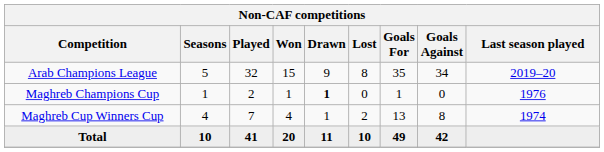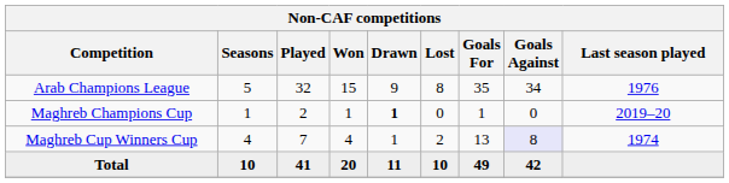Arab Champions League | Last season played: 2019–20 -> 1976
Maghreb Champions Cup | Last season played: 1976 -> 2019–20
Maghreb Cup Winners Cup | Goals Against: no background -> lavender background
